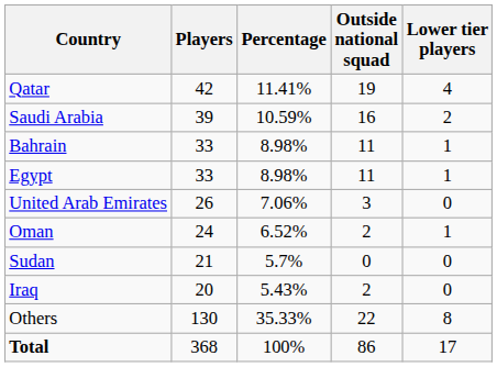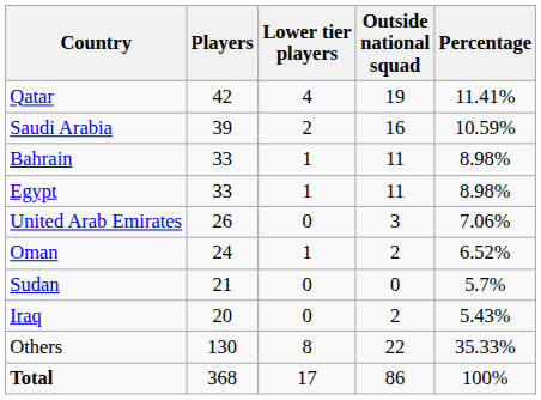columns swapped: Percentage <-> Lower tier players
